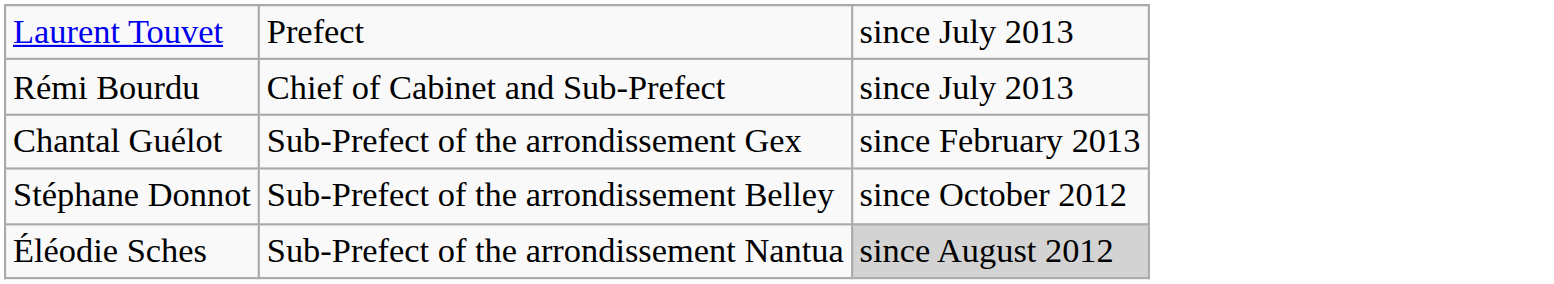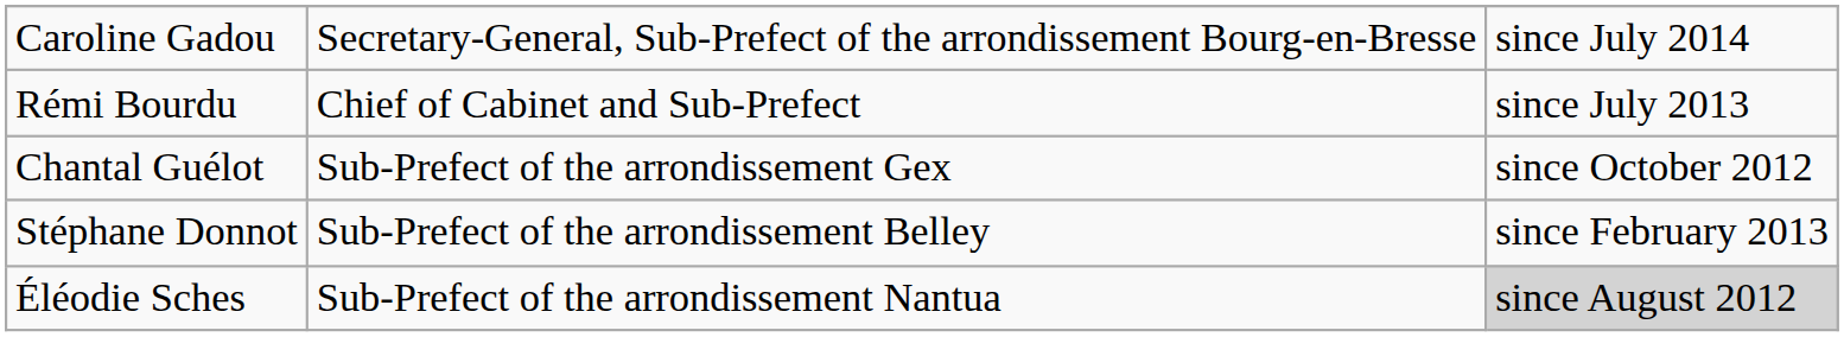- row: Laurent Touvet | Prefect | since July 2013
+ row: Caroline Gadou | Secretary-General, Sub-Prefect of the arrondissement Bourg-en-Bresse | since July 2014
Chantal Guélot | column 3: since February 2013 -> since October 2012
Stéphane Donnot | column 3: since October 2012 -> since February 2013
